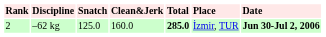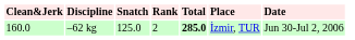columns swapped: Rank <-> Clean&Jerk
–62 kg | Date: bold -> normal
